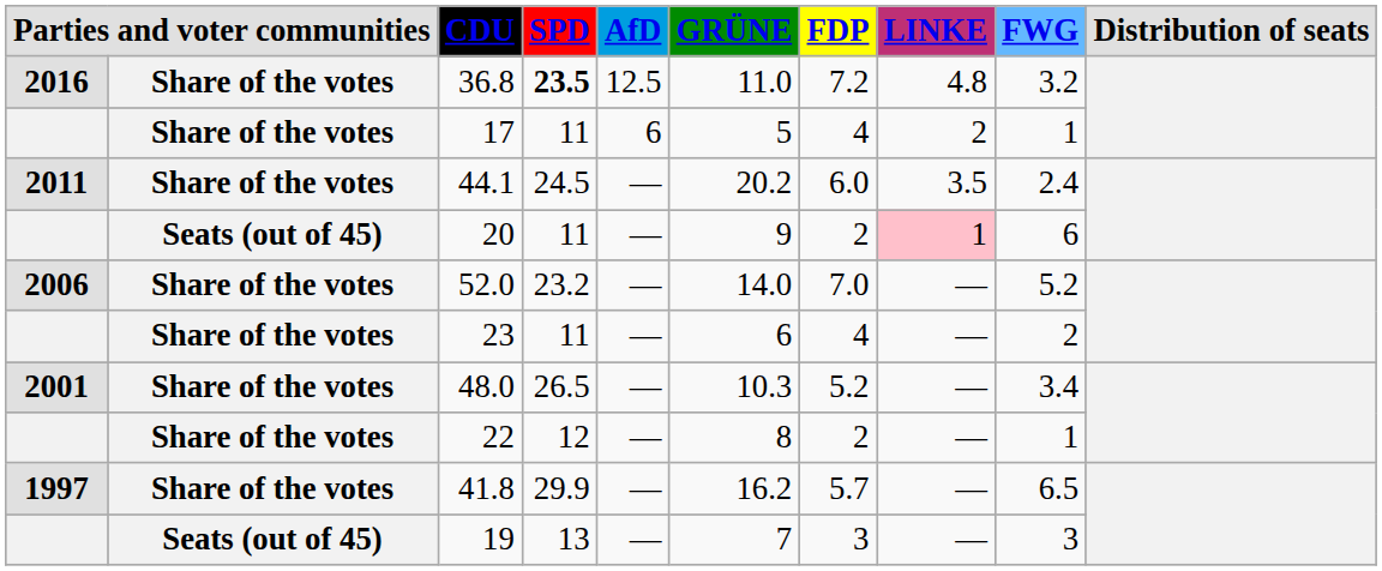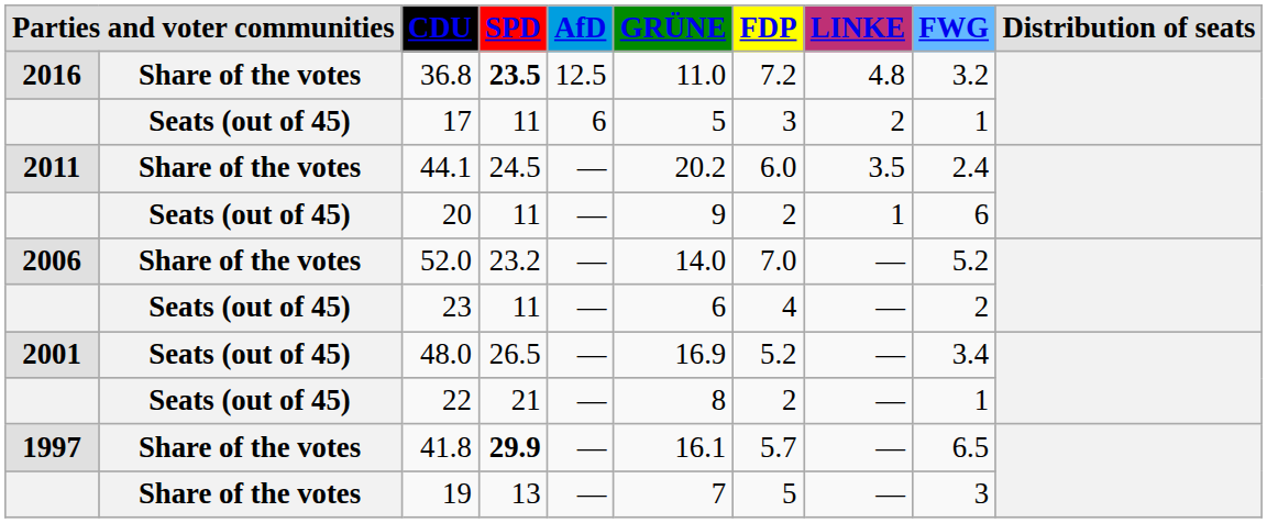17 | column 2: Share of the votes -> Seats (out of 45)
17 | FDP: 4 -> 3
20 | LINKE: pink background -> no background
23 | column 2: Share of the votes -> Seats (out of 45)
48.0 | column 2: Share of the votes -> Seats (out of 45)
48.0 | GRÜNE: 10.3 -> 16.9
22 | column 2: Share of the votes -> Seats (out of 45)
22 | SPD: 12 -> 21
41.8 | SPD: normal -> bold
41.8 | GRÜNE: 16.2 -> 16.1
19 | column 2: Seats (out of 45) -> Share of the votes
19 | FDP: 3 -> 5
